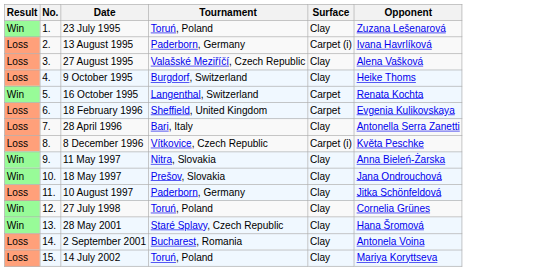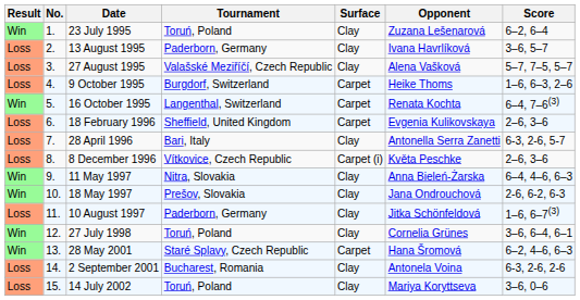+ column: Score | 6–2, 6–4 | 3–6, 5–7 | 5–7, 7–5, 5–7 | 1–6, 6–3, 2–6 | 6–4, 7–6(3) | 2–6, 3–6 | 6-3, 2-6, 5-7 | 2–6, 3–6 | 6–4, 4–6, 6–3 | 2-6, 6-2, 6-3 | 1–6, 6–7(3) | 3–6, 6–4, 6–1 | 6–2, 4–6, 6–3 | 6-3, 2-6, 2-6 | 3–6, 0–6
13 August 1995 | Surface: Carpet (i) -> Clay
9 October 1995 | Surface: Clay -> Carpet
28 May 2001 | Surface: Clay -> Carpet
